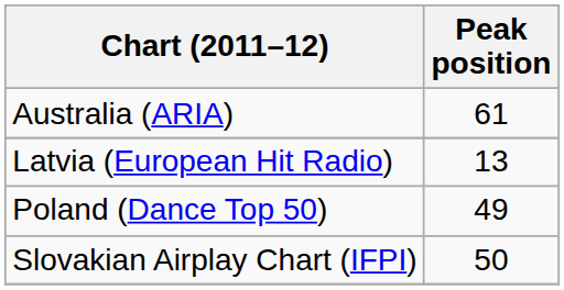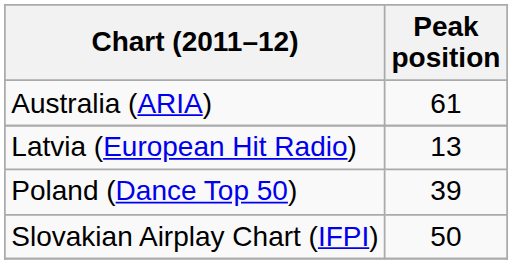Poland (Dance Top 50) | Peak position: 49 -> 39
